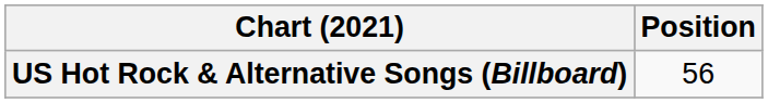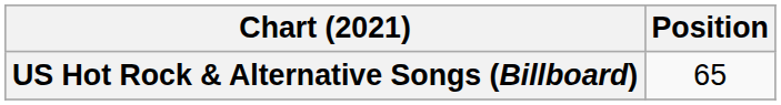US Hot Rock & Alternative Songs (Billboard) | Position: 56 -> 65
